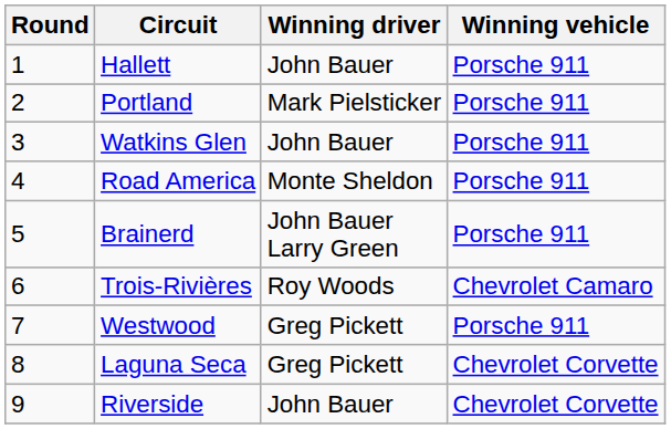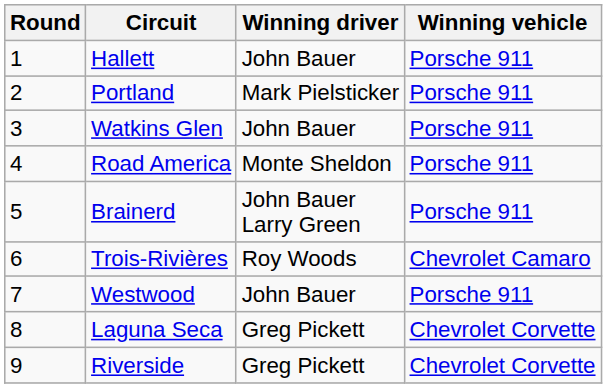Westwood | Winning driver: Greg Pickett -> John Bauer
Riverside | Winning driver: John Bauer -> Greg Pickett
